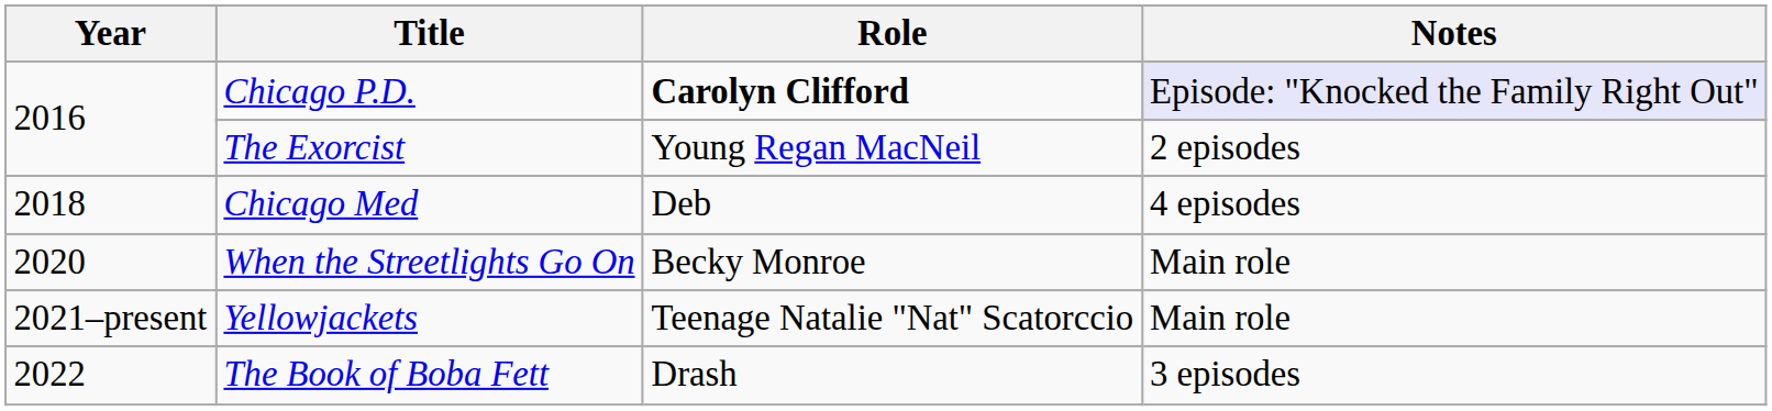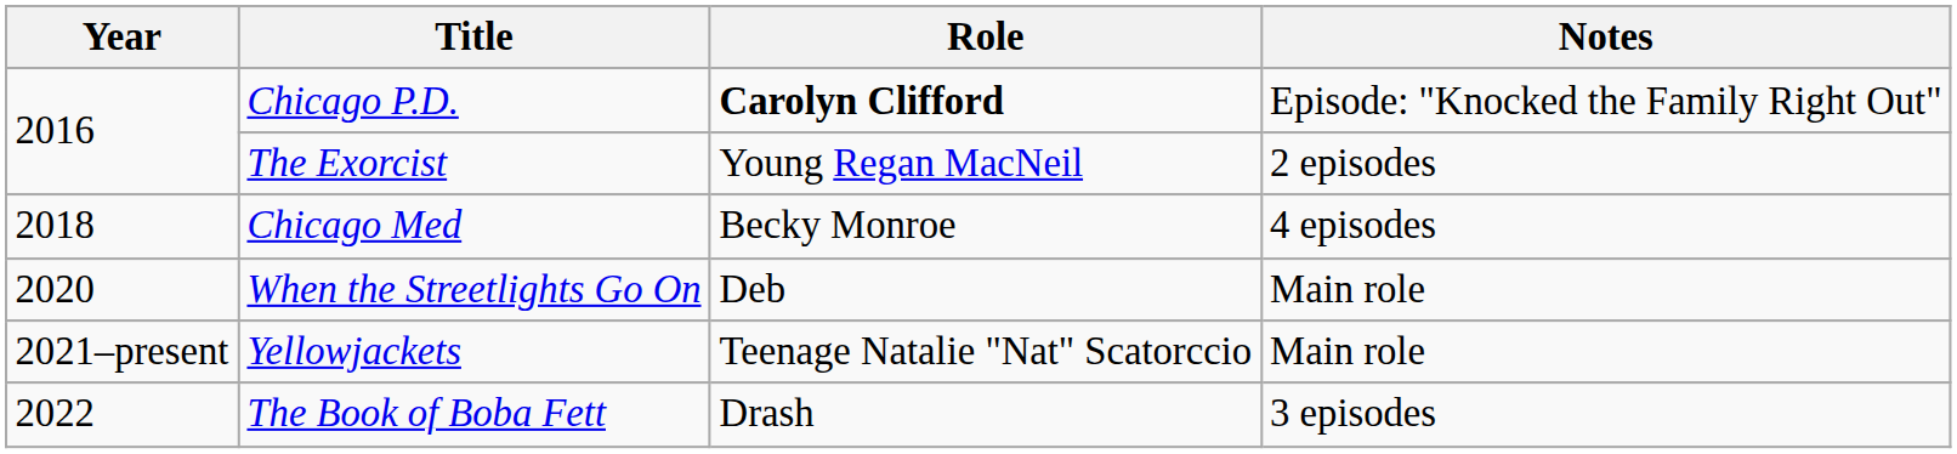Chicago P.D. | Notes: lavender background -> no background
Chicago Med | Role: Deb -> Becky Monroe
When the Streetlights Go On | Role: Becky Monroe -> Deb
